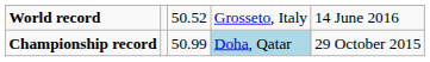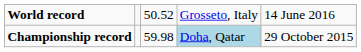Championship record | column 3: 50.99 -> 59.98
